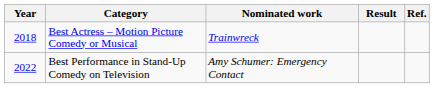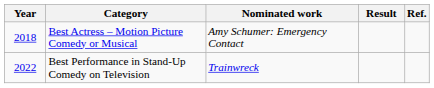Best Actress – Motion Picture Comedy or Musical | Nominated work: Trainwreck -> Amy Schumer: Emergency Contact
Best Performance in Stand-Up Comedy on Television | Nominated work: Amy Schumer: Emergency Contact -> Trainwreck
